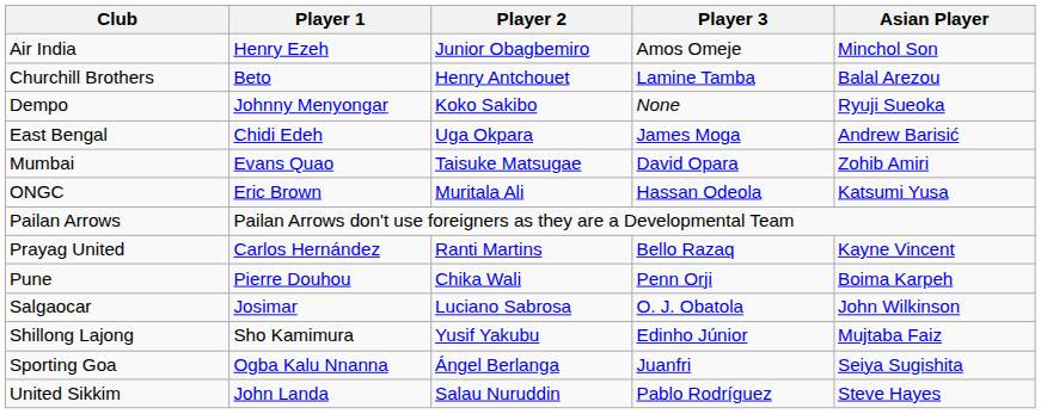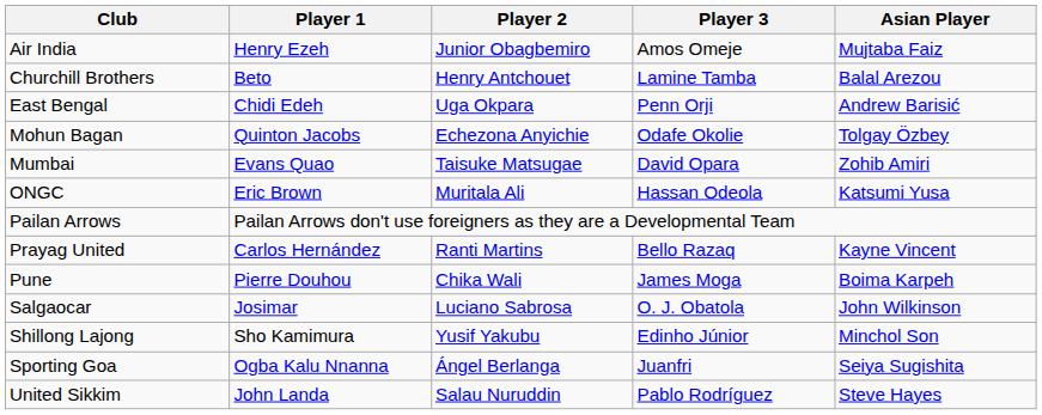Air India | Asian Player: Minchol Son -> Mujtaba Faiz
- row: Dempo | Johnny Menyongar | Koko Sakibo | None | Ryuji Sueoka
East Bengal | Player 3: James Moga -> Penn Orji
+ row: Mohun Bagan | Quinton Jacobs | Echezona Anyichie | Odafe Okolie | Tolgay Özbey
Pune | Player 3: Penn Orji -> James Moga
Shillong Lajong | Asian Player: Mujtaba Faiz -> Minchol Son
